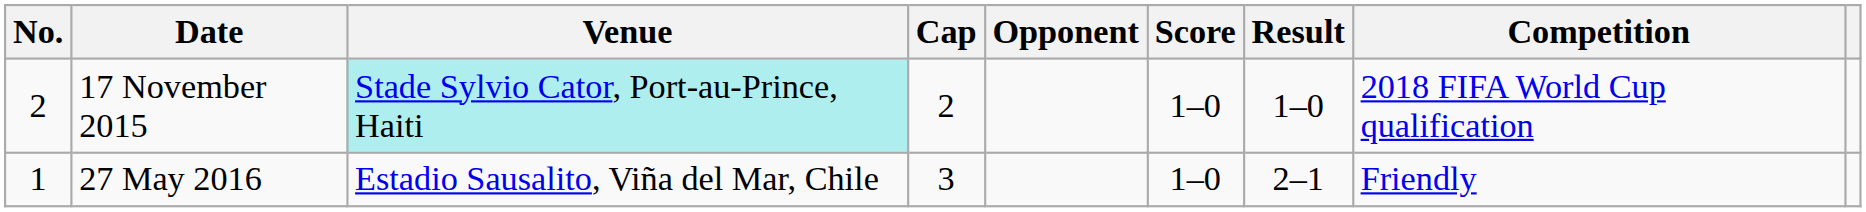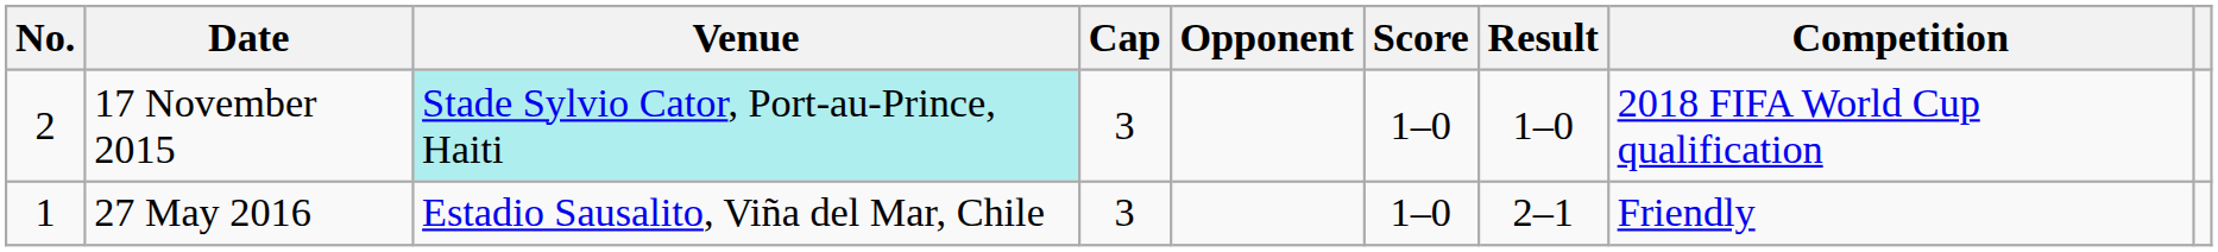17 November 2015 | Cap: 2 -> 3
